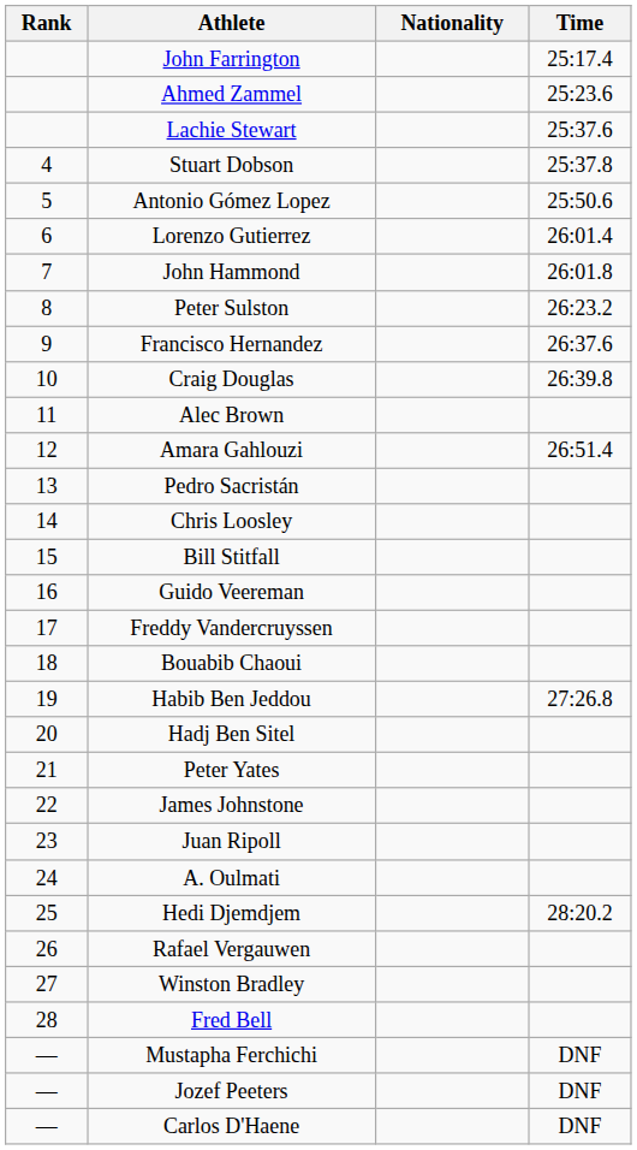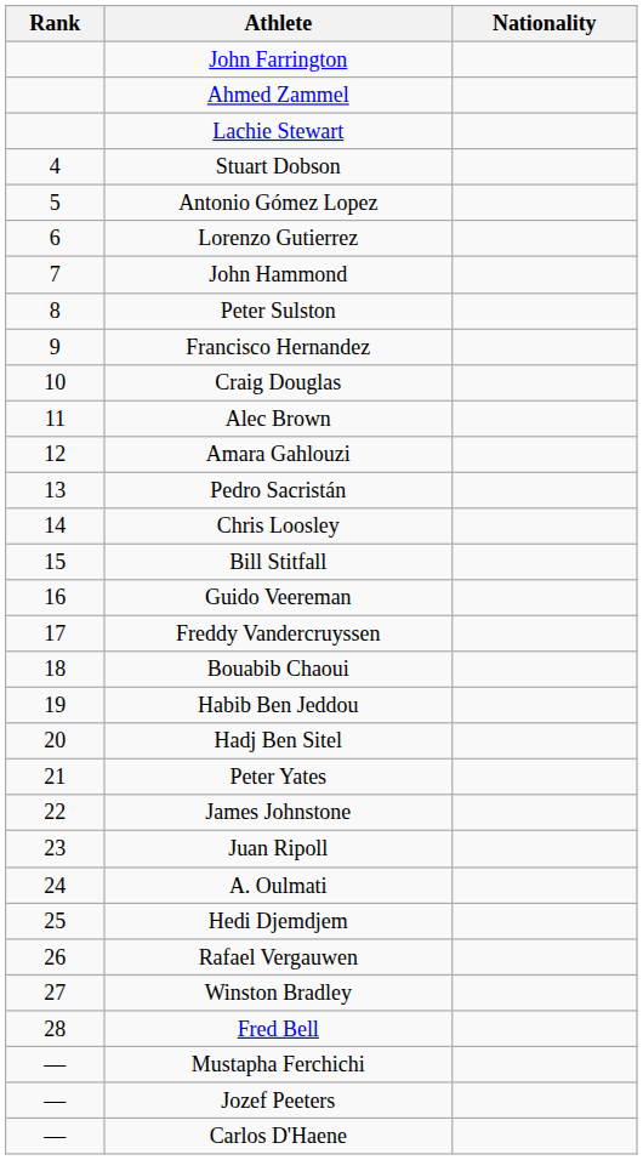- column: Time | 25:17.4 | 25:23.6 | 25:37.6 | 25:37.8 | 25:50.6 | 26:01.4 | 26:01.8 | 26:23.2 | 26:37.6 | 26:39.8 | 26:51.4 | 27:26.8 | 28:20.2 | DNF | DNF | DNF
